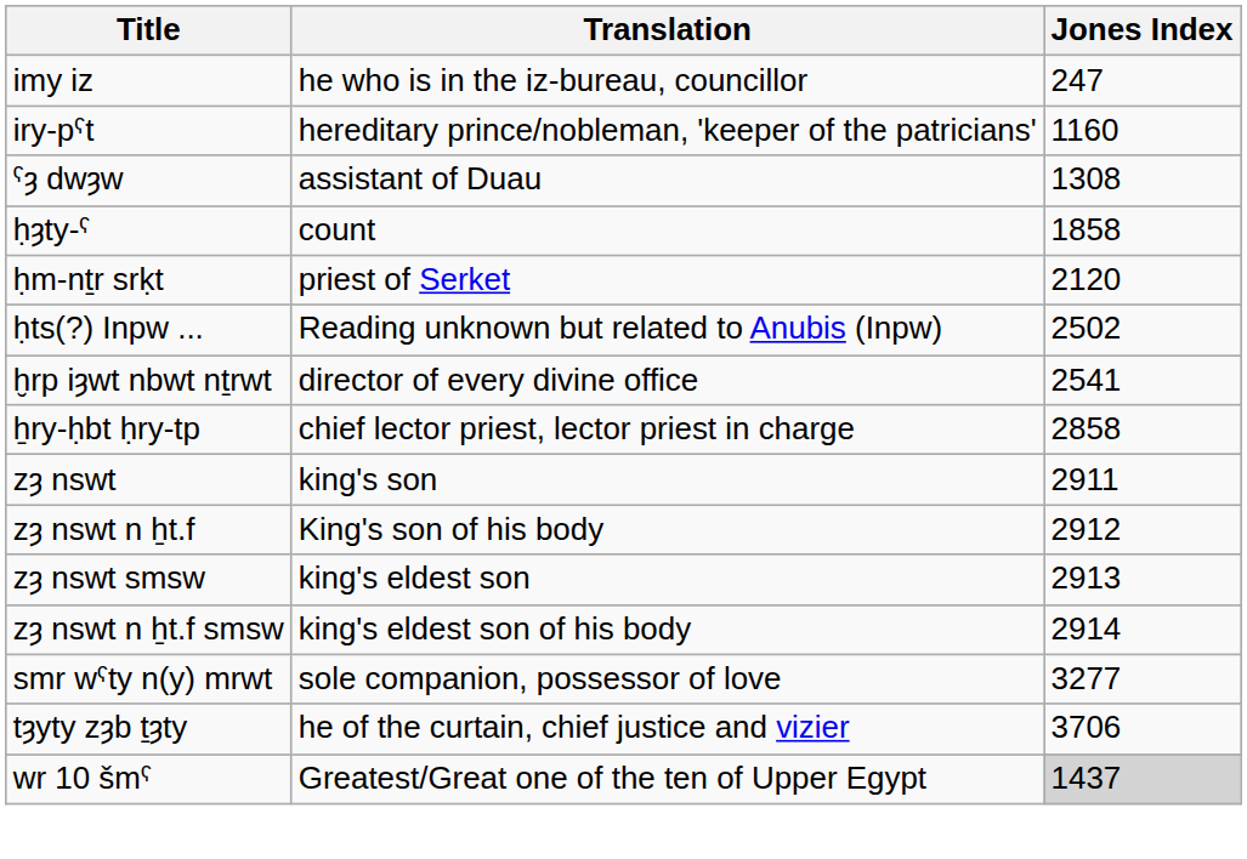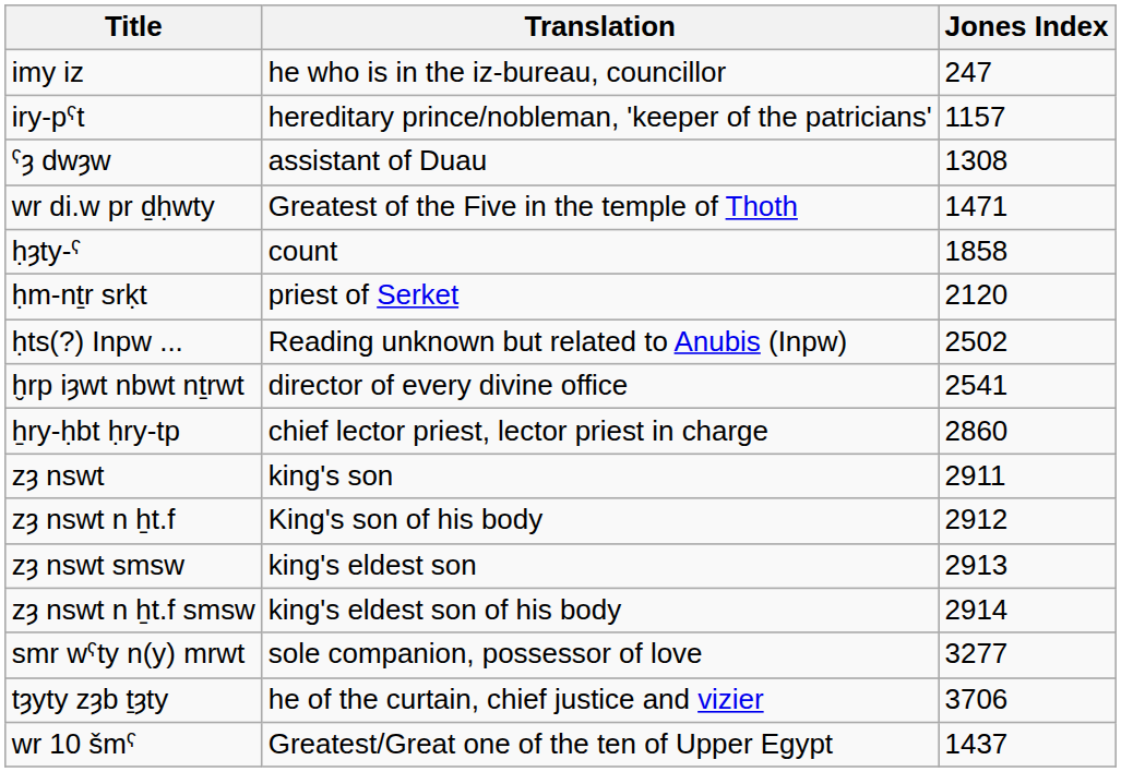iry-pˁt | Jones Index: 1160 -> 1157
+ row: wr di.w pr ḏḥwty | Greatest of the Five in the temple of Thoth | 1471
ẖry-ḥbt ḥry-tp | Jones Index: 2858 -> 2860
wr 10 šmˁ | Jones Index: lightgrey background -> no background
